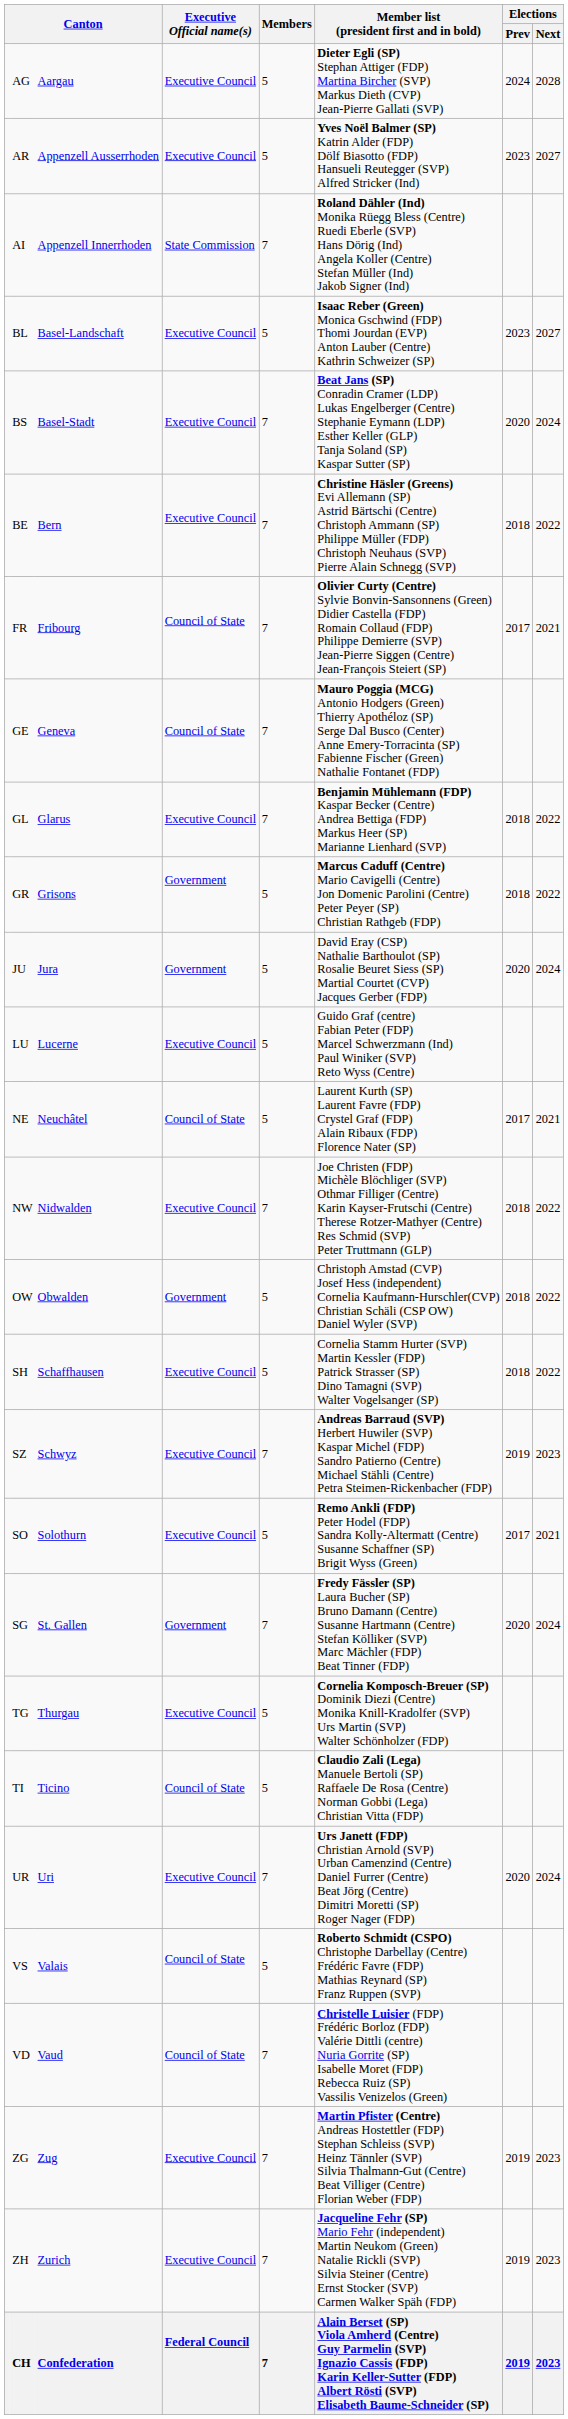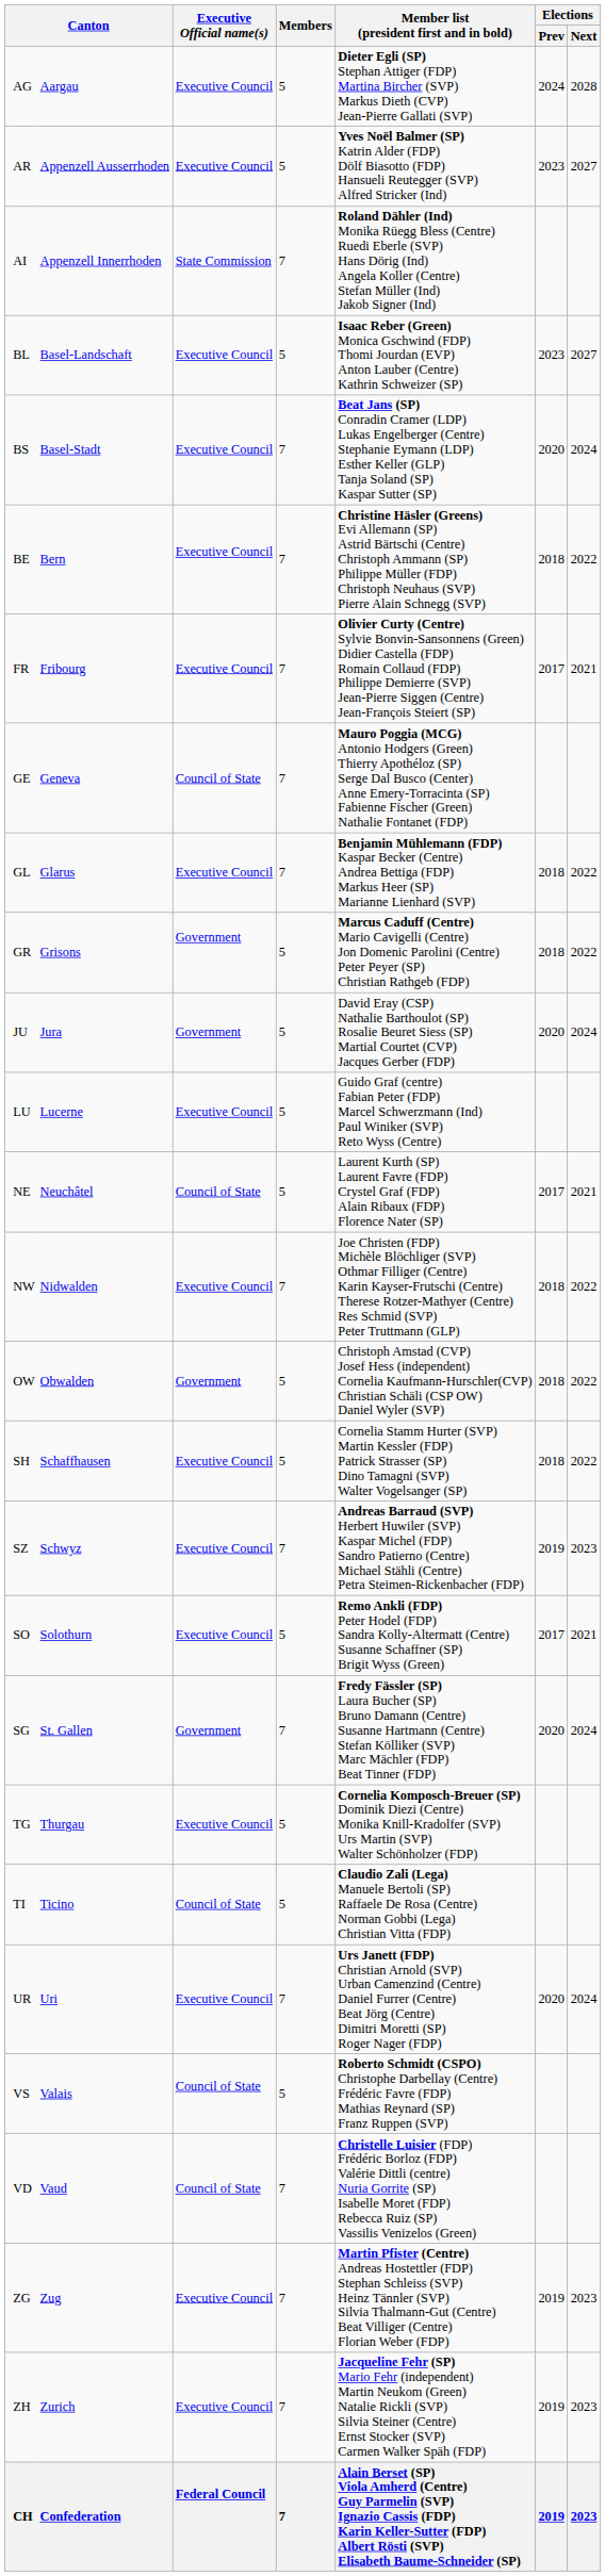FR | Executive Official name(s): Council of State -> Executive Council
